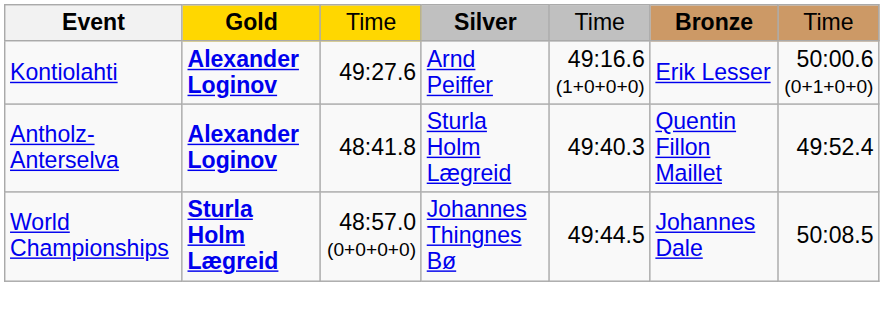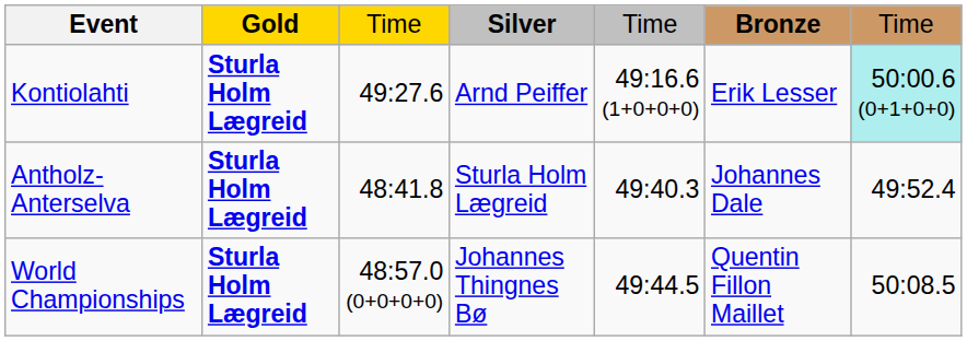Kontiolahti | Gold: Alexander Loginov -> Sturla Holm Lægreid
Kontiolahti | column 7: no background -> paleturquoise background
Antholz-Anterselva | Gold: Alexander Loginov -> Sturla Holm Lægreid
Antholz-Anterselva | Bronze: Quentin Fillon Maillet -> Johannes Dale
World Championships | Bronze: Johannes Dale -> Quentin Fillon Maillet
